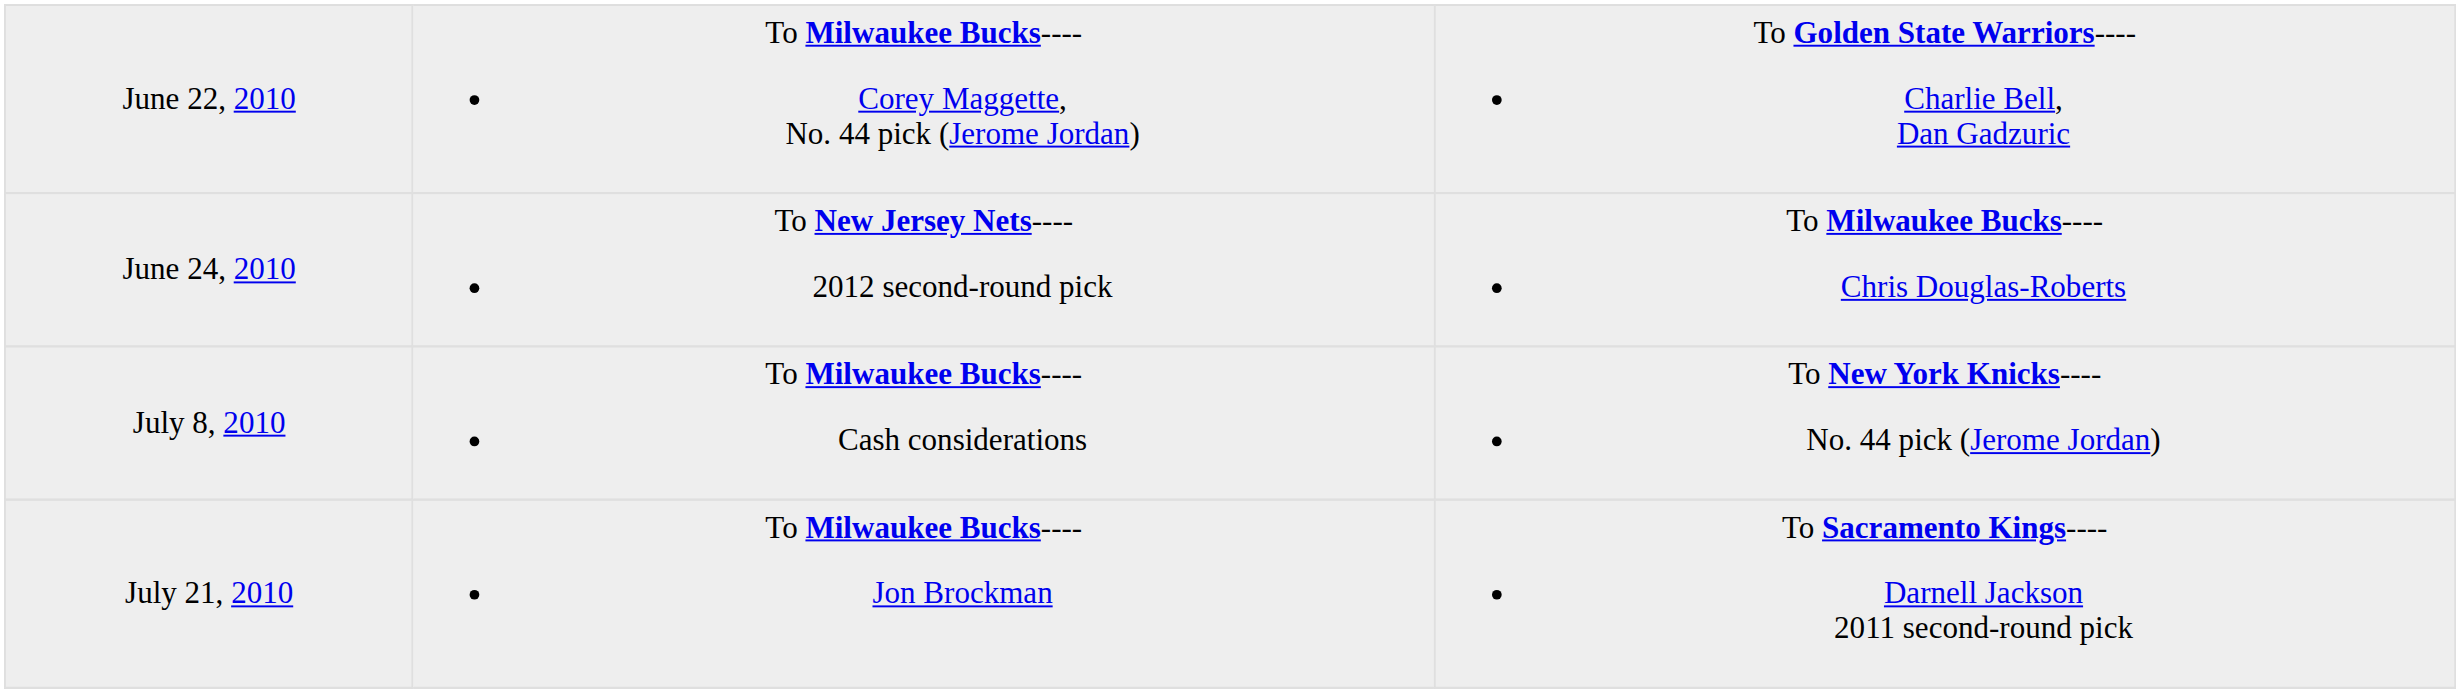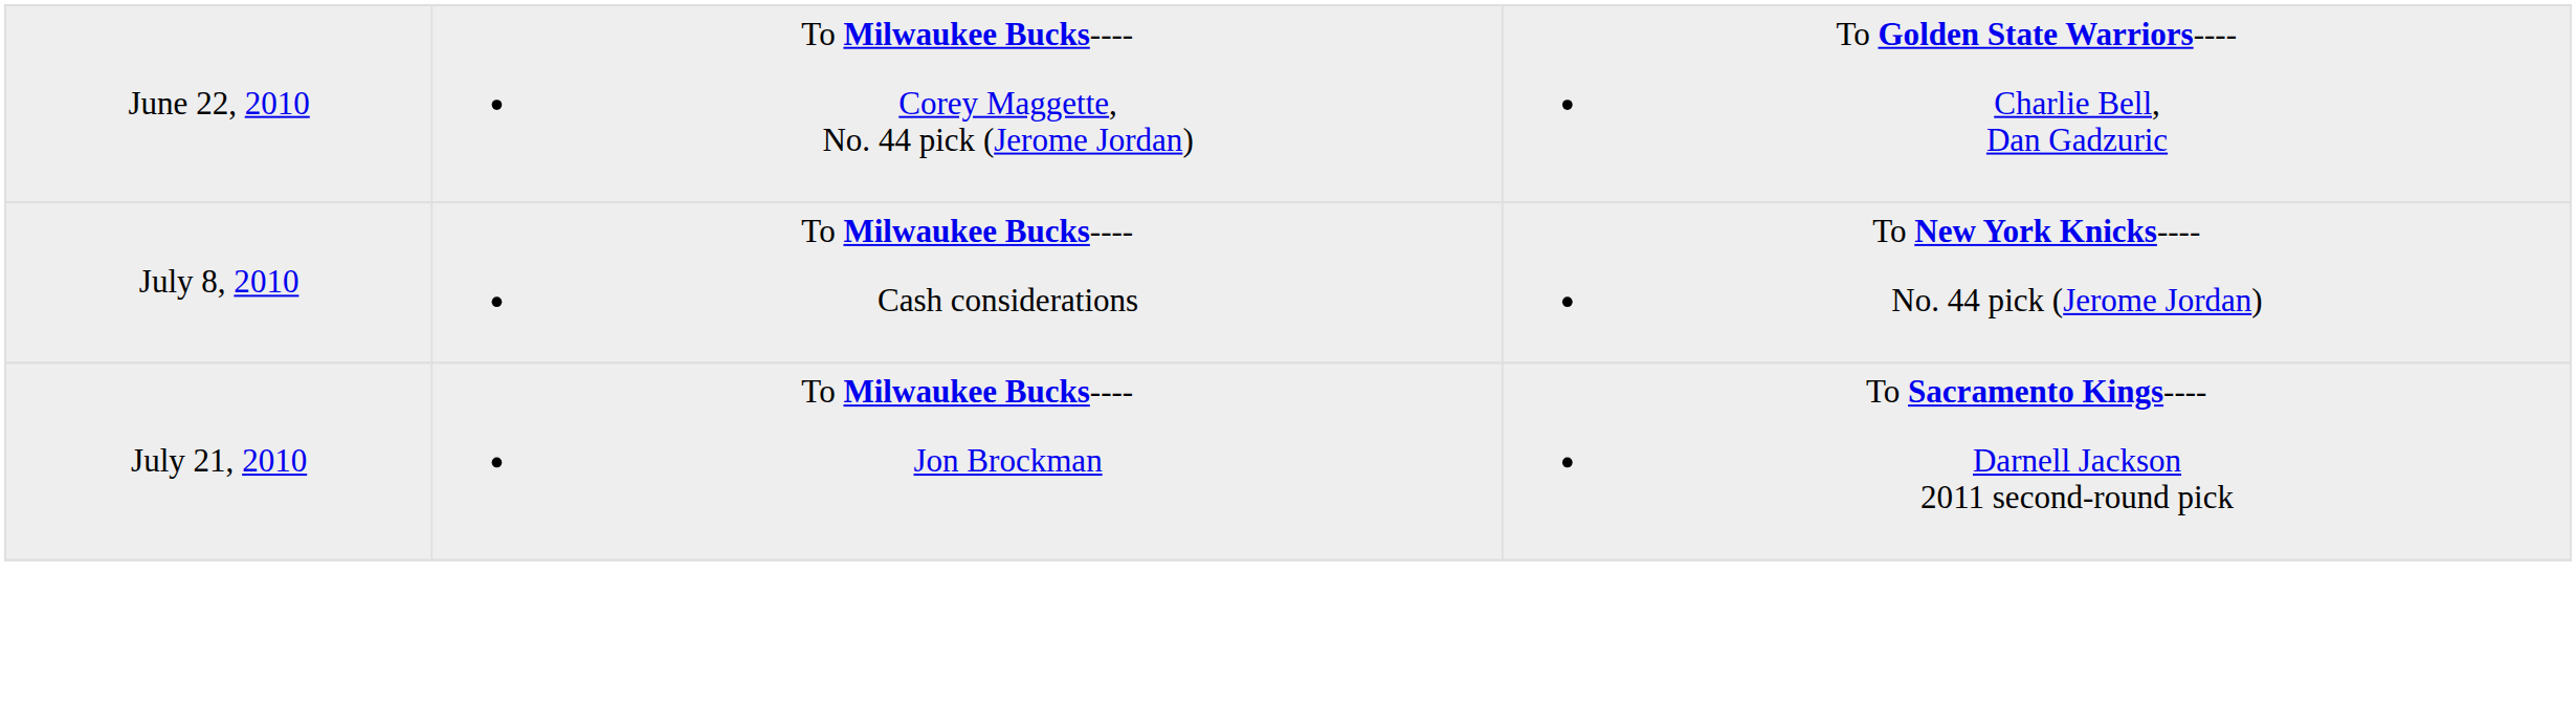- row: June 24, 2010 | To New Jersey Nets---- 2012 second-round pick | To Milwaukee Bucks---- Chris Douglas-Roberts
